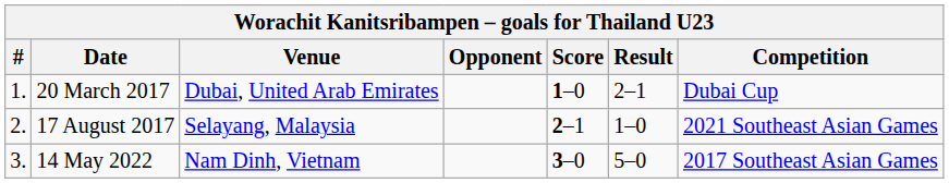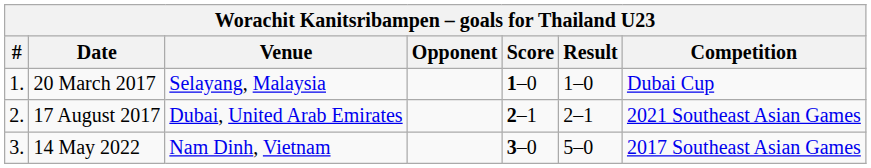20 March 2017 | Venue: Dubai, United Arab Emirates -> Selayang, Malaysia
20 March 2017 | Result: 2–1 -> 1–0
17 August 2017 | Venue: Selayang, Malaysia -> Dubai, United Arab Emirates
17 August 2017 | Result: 1–0 -> 2–1
